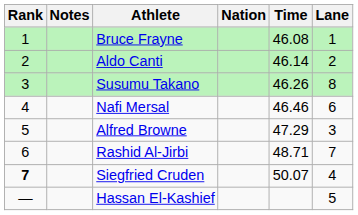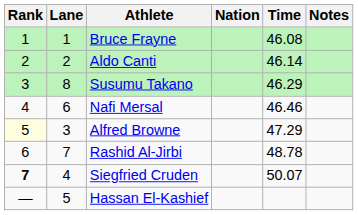columns swapped: Lane <-> Notes
Susumu Takano | Time: 46.26 -> 46.29
Alfred Browne | Rank: no background -> lightyellow background
Rashid Al-Jirbi | Time: 48.71 -> 48.78
